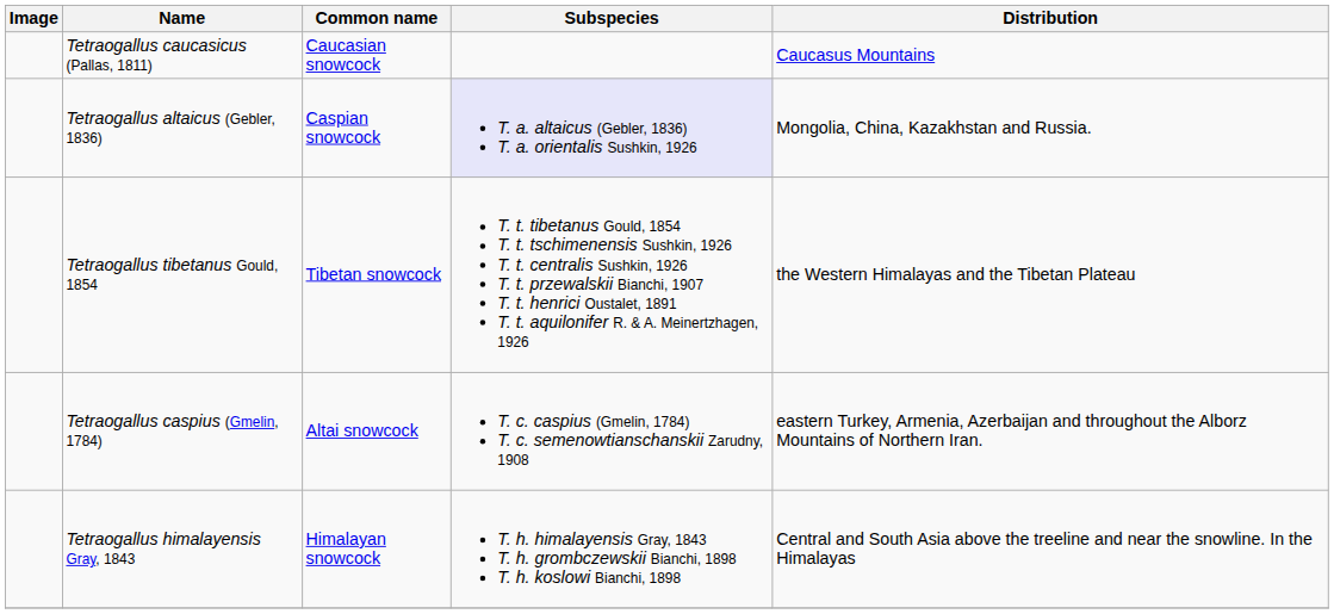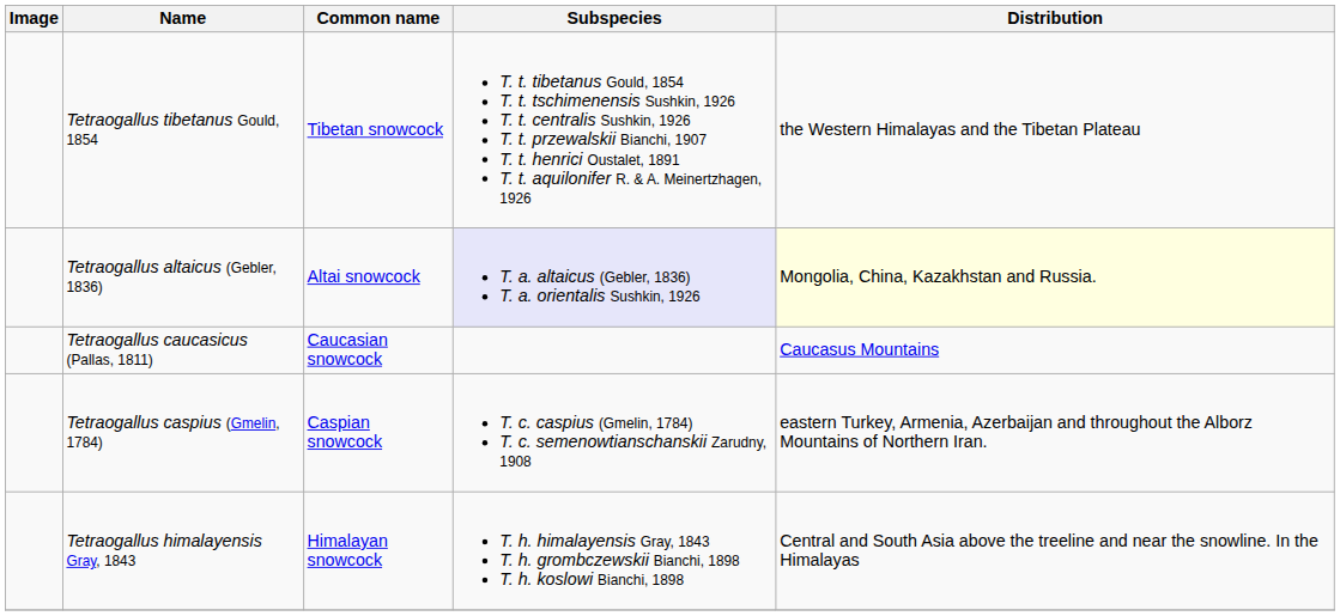rows swapped: Tetraogallus tibetanus Gould, 1854 <-> Tetraogallus caucasicus (Pallas, 1811)
Tetraogallus altaicus (Gebler, 1836) | Common name: Caspian snowcock -> Altai snowcock
Tetraogallus altaicus (Gebler, 1836) | Distribution: no background -> lightyellow background
Tetraogallus caspius (Gmelin, 1784) | Common name: Altai snowcock -> Caspian snowcock
